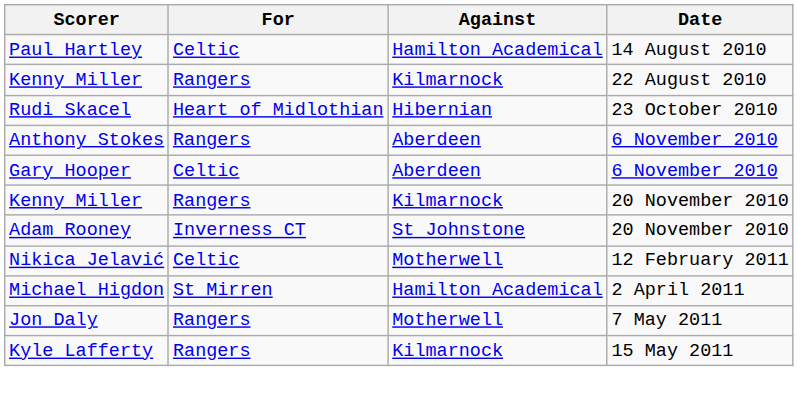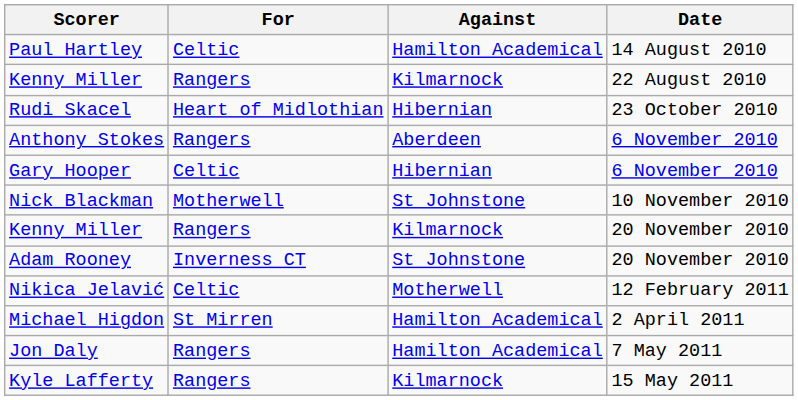Gary Hooper | Against: Aberdeen -> Hibernian
+ row: Nick Blackman | Motherwell | St Johnstone | 10 November 2010
Jon Daly | Against: Motherwell -> Hamilton Academical
